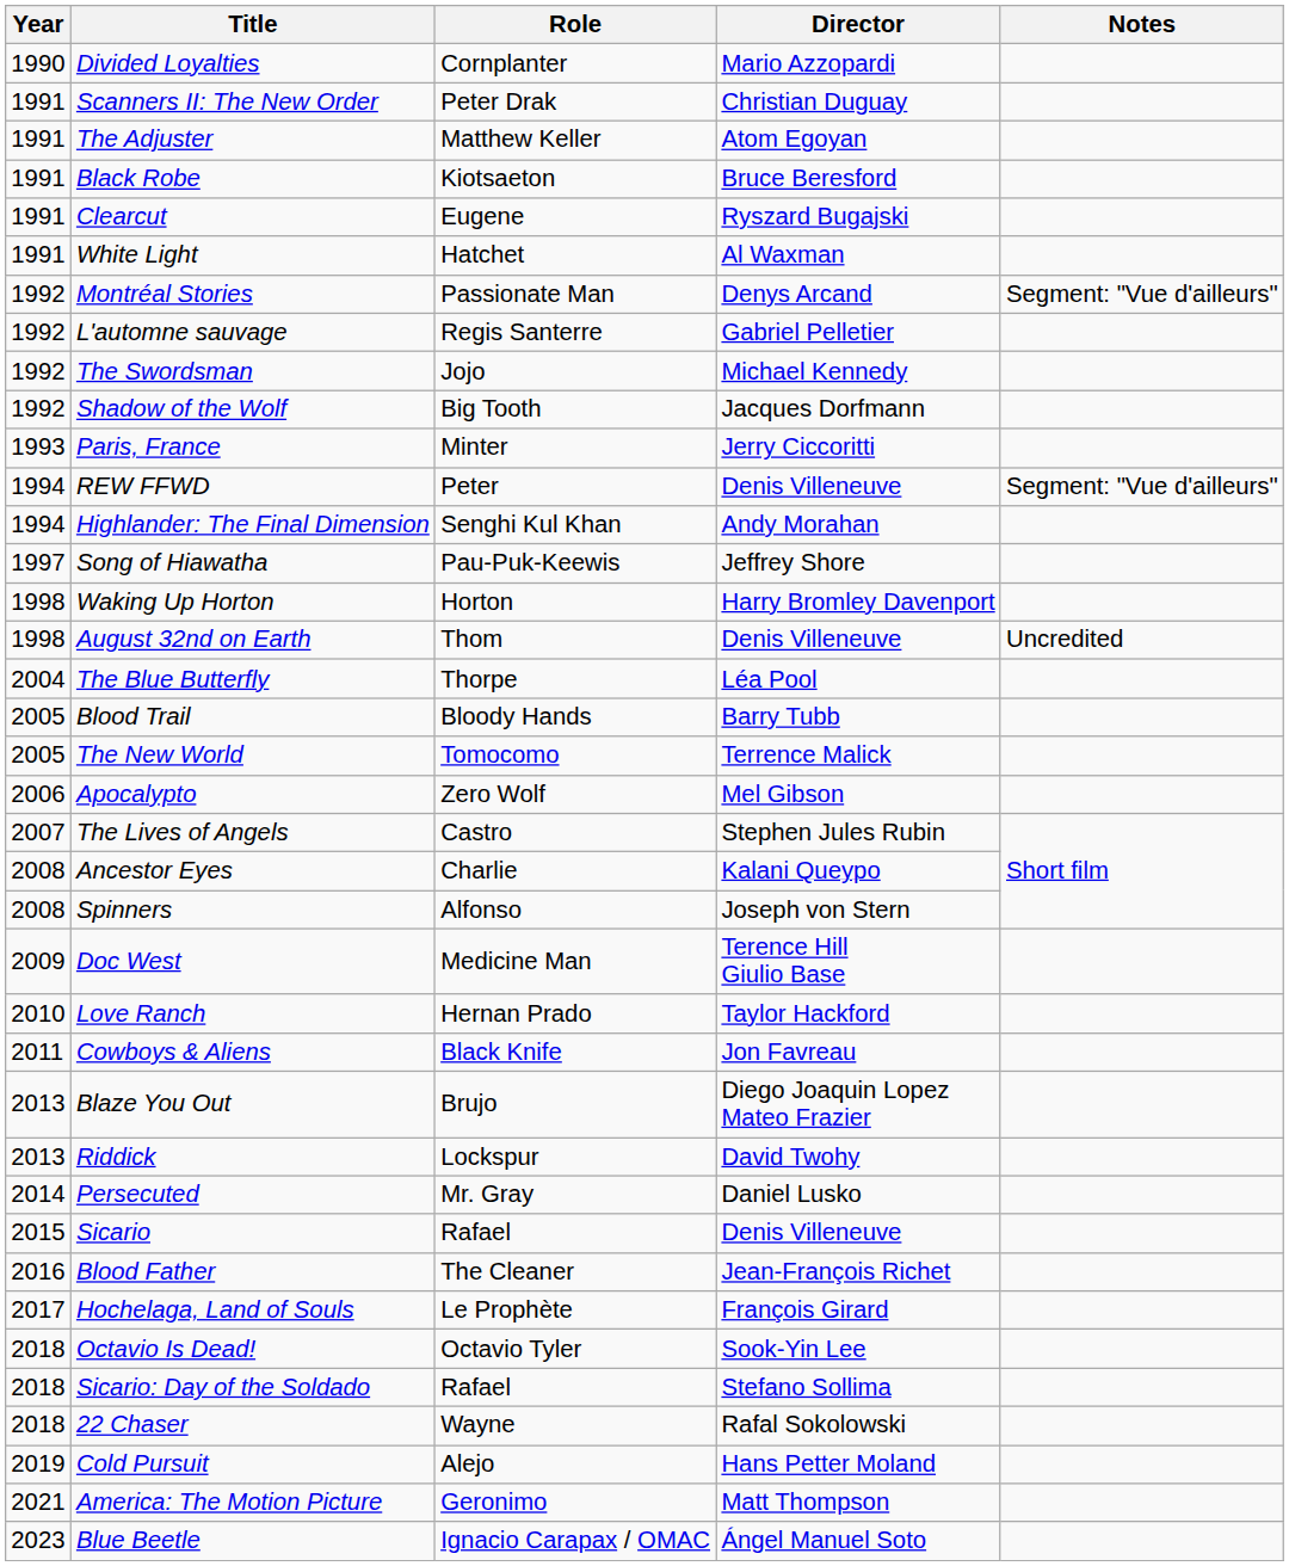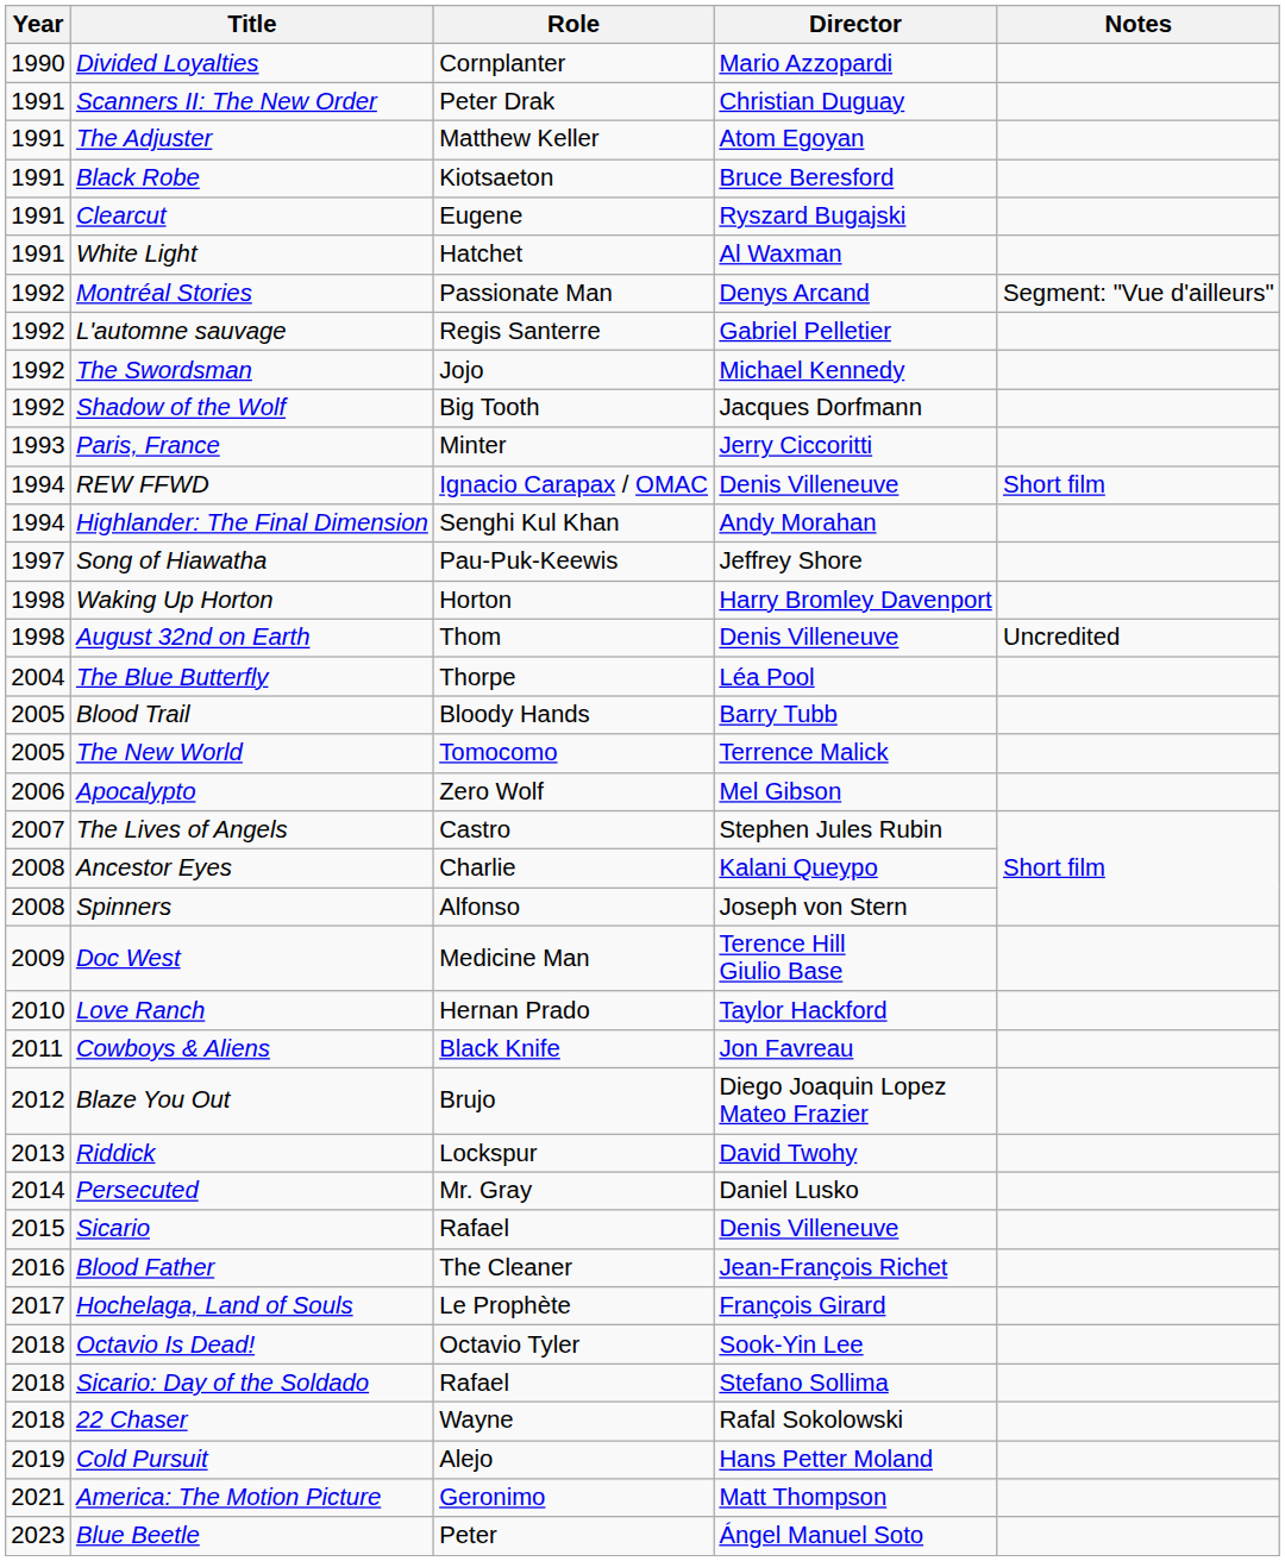REW FFWD | Role: Peter -> Ignacio Carapax / OMAC
REW FFWD | Notes: Segment: "Vue d'ailleurs" -> Short film
Blaze You Out | Year: 2013 -> 2012
Blue Beetle | Role: Ignacio Carapax / OMAC -> Peter
